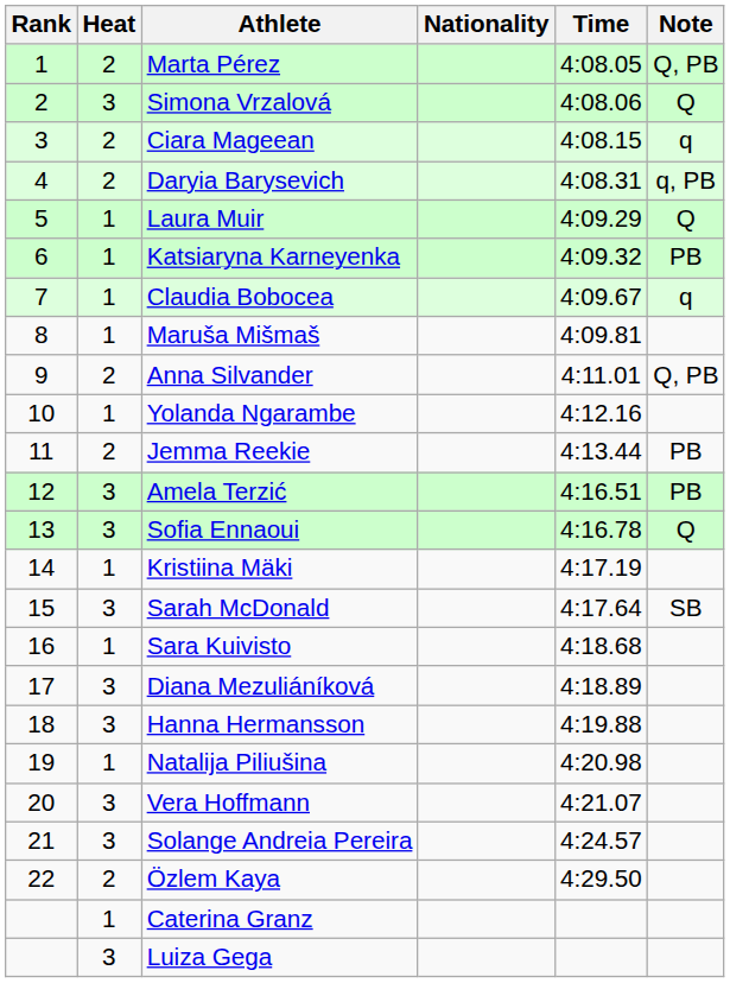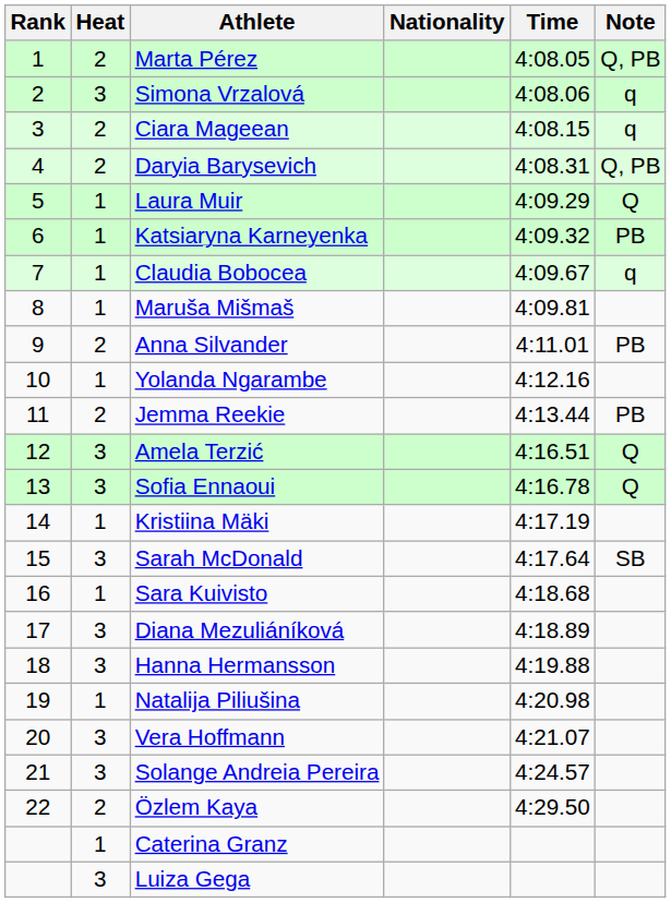Simona Vrzalová | Note: Q -> q
Daryia Barysevich | Note: q, PB -> Q, PB
Anna Silvander | Note: Q, PB -> PB
Amela Terzić | Note: PB -> Q
